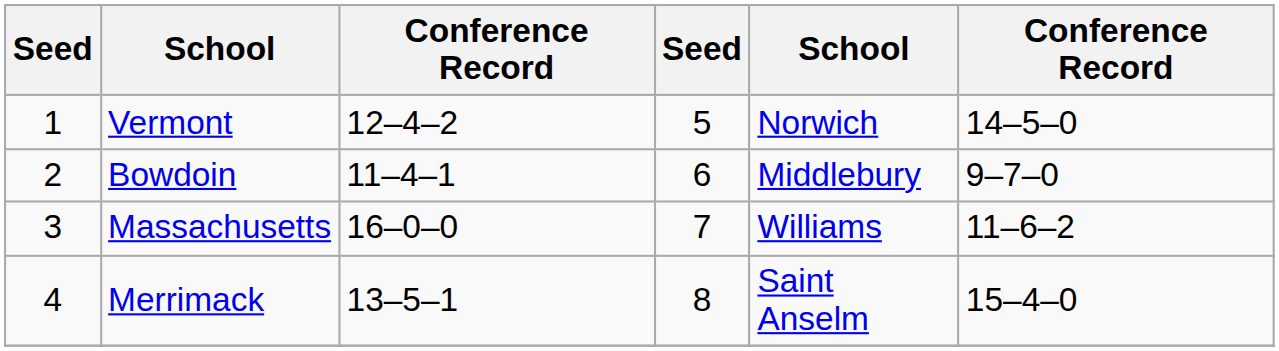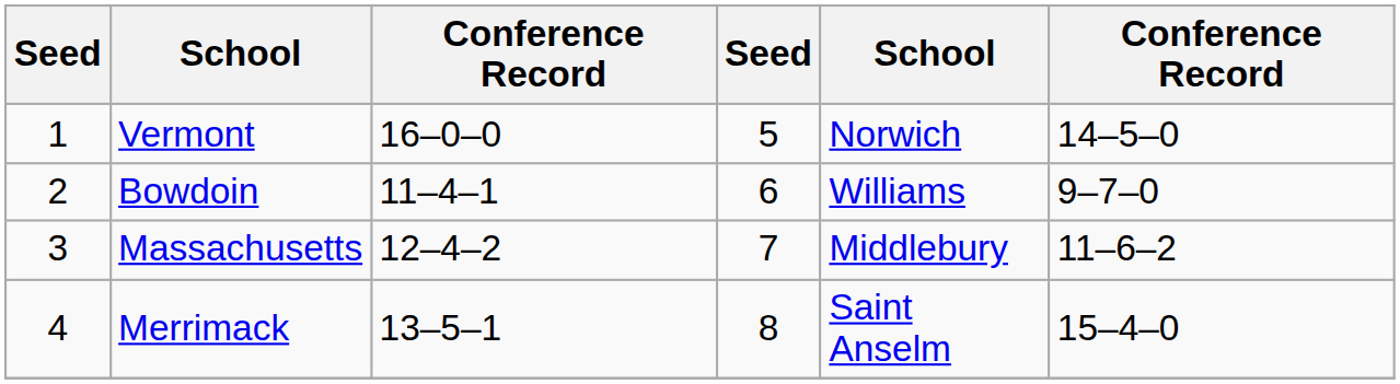Vermont | column 3: 12–4–2 -> 16–0–0
Bowdoin | column 5: Middlebury -> Williams
Massachusetts | column 3: 16–0–0 -> 12–4–2
Massachusetts | column 5: Williams -> Middlebury
